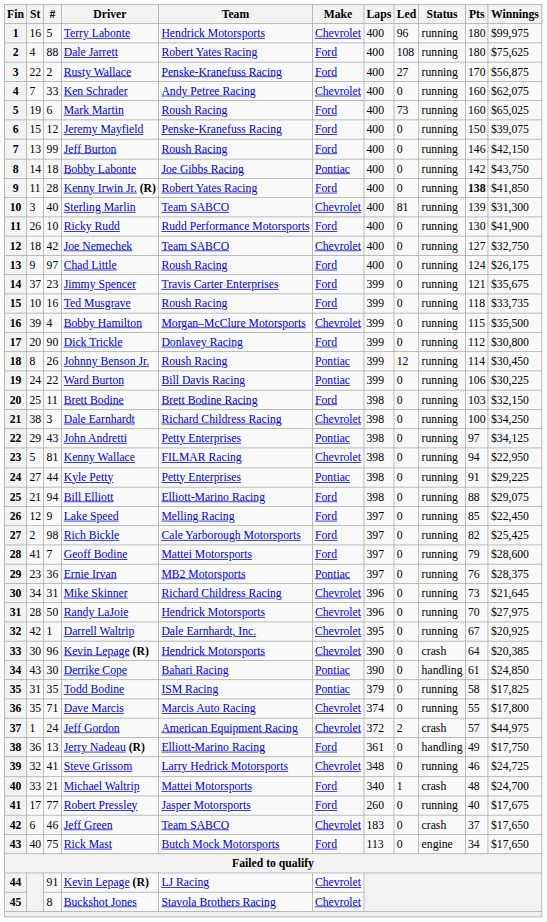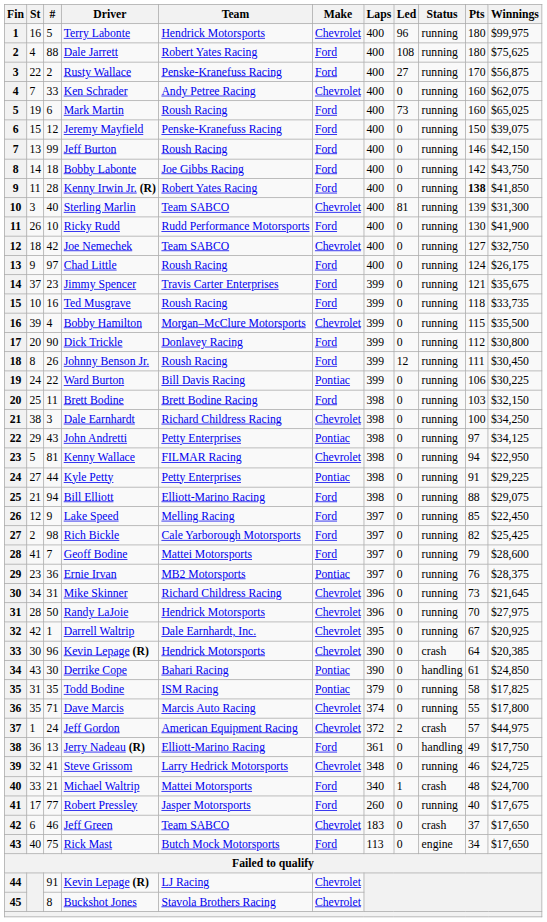Bobby Labonte | Make: Pontiac -> Ford
Johnny Benson Jr. | Make: Pontiac -> Ford
Johnny Benson Jr. | Pts: 114 -> 111
